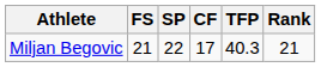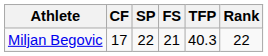columns swapped: CF <-> FS
Miljan Begovic | Rank: 21 -> 22
